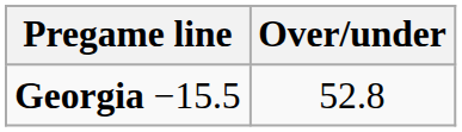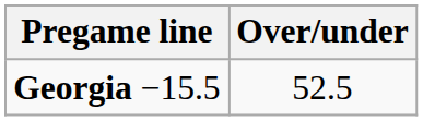Georgia −15.5 | Over/under: 52.8 -> 52.5
